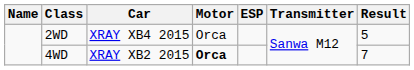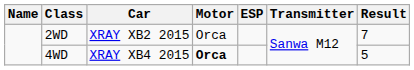2WD | Car: XRAY XB4 2015 -> XRAY XB2 2015
2WD | Result: 5 -> 7
4WD | Car: XRAY XB2 2015 -> XRAY XB4 2015
4WD | Result: 7 -> 5
